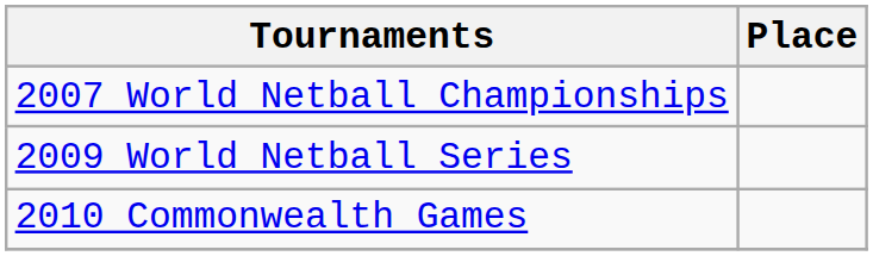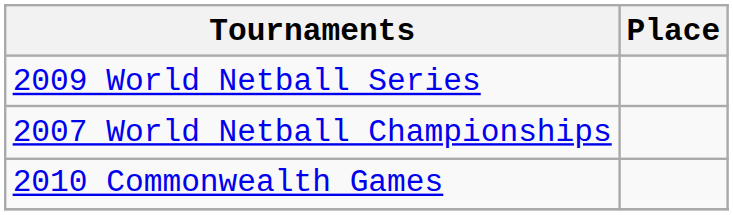rows swapped: 2007 World Netball Championships <-> 2009 World Netball Series
